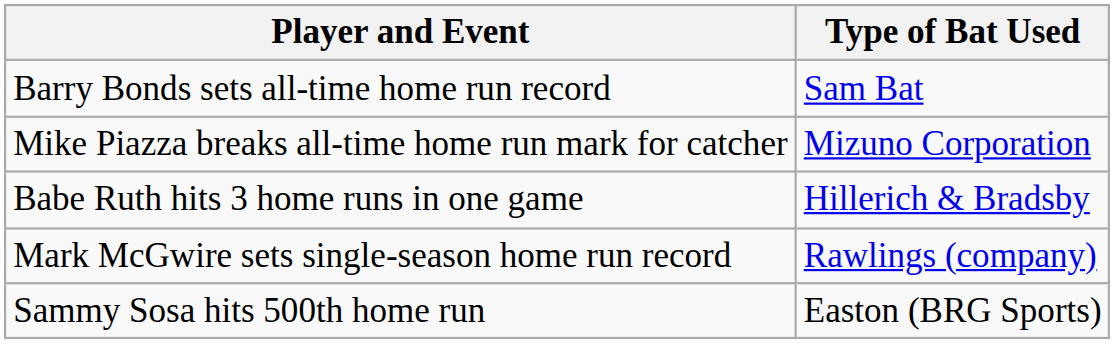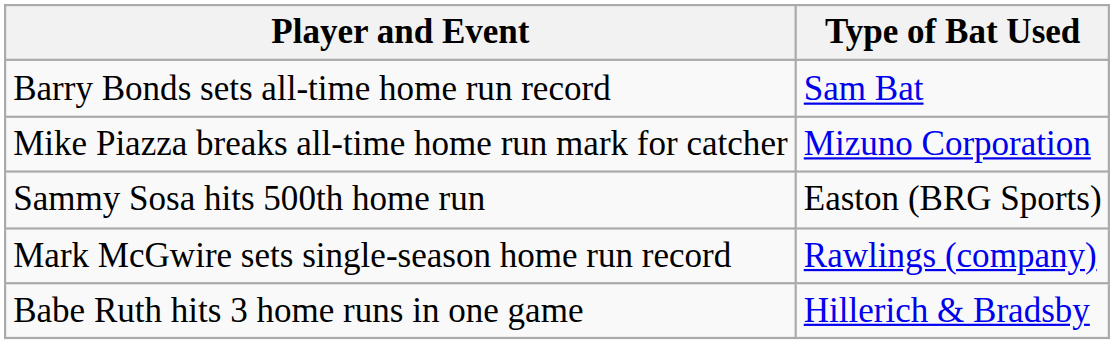rows swapped: Sammy Sosa hits 500th home run <-> Babe Ruth hits 3 home runs in one game
